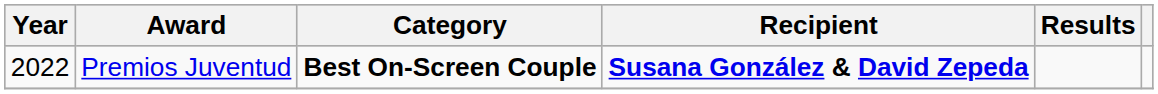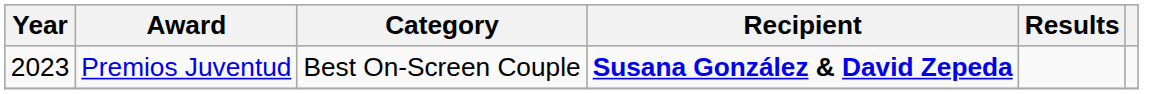Premios Juventud | Year: 2022 -> 2023
Premios Juventud | Category: bold -> normal
